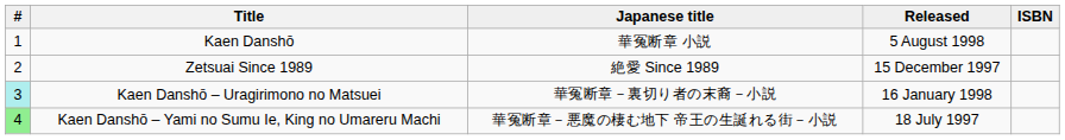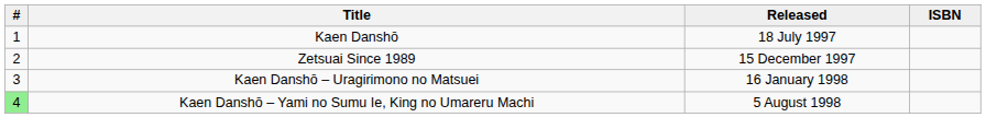- column: Japanese title | 華冤断章 小説 | 絶愛 Since 1989 | 華冤断章－裏切り者の末裔－小説 | 華冤断章－悪魔の棲む地下 帝王の生誕れる街－小説
Kaen Danshō | Released: 5 August 1998 -> 18 July 1997
Kaen Danshō – Uragirimono no Matsuei | #: paleturquoise background -> no background
Kaen Danshō – Yami no Sumu Ie, King no Umareru Machi | Released: 18 July 1997 -> 5 August 1998
